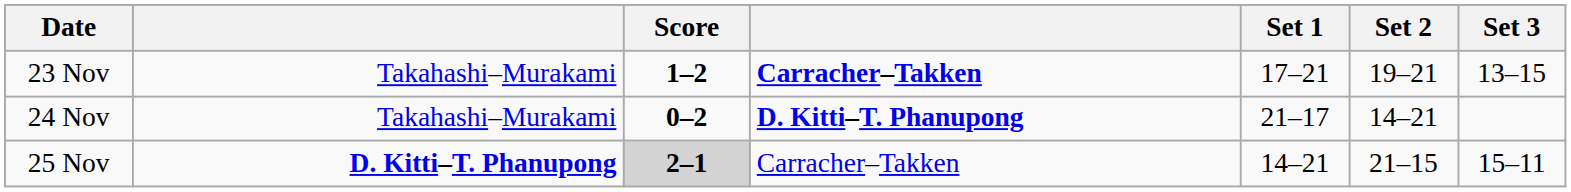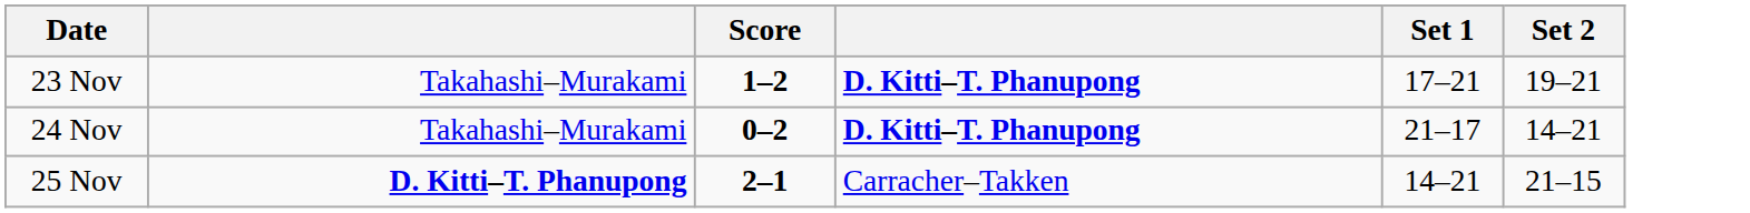- column: Set 3 | 13–15 | 15–11
23 Nov | column 4: Carracher–Takken -> D. Kitti–T. Phanupong
25 Nov | Score: lightgrey background -> no background
